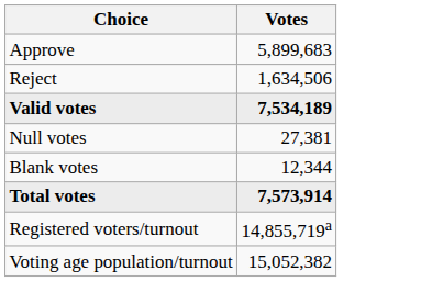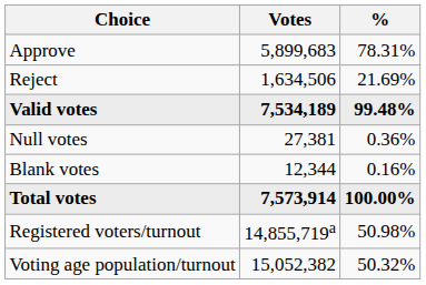+ column: % | 78.31% | 21.69% | 99.48% | 0.36% | 0.16% | 100.00% | 50.98% | 50.32%
